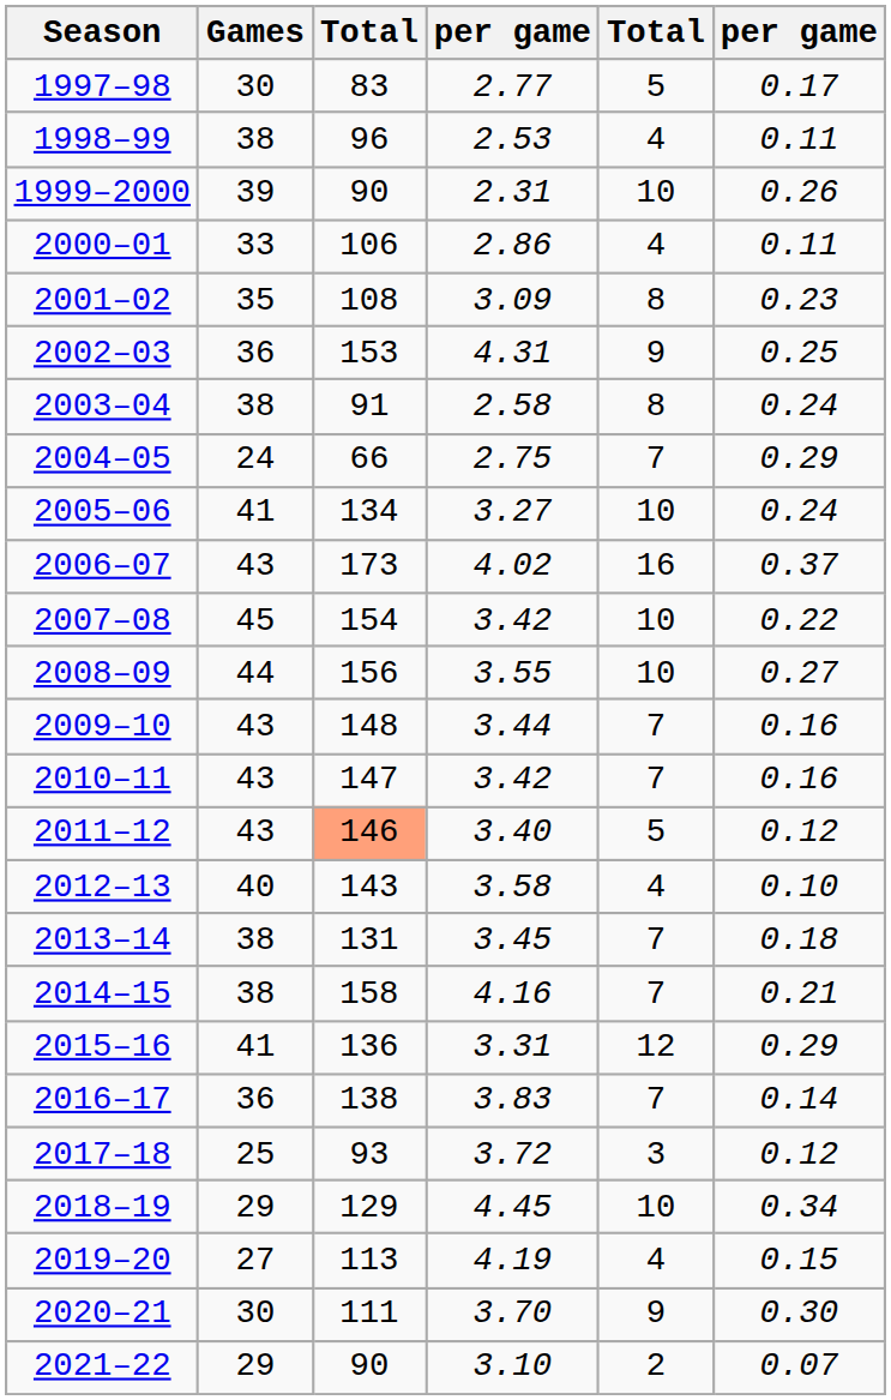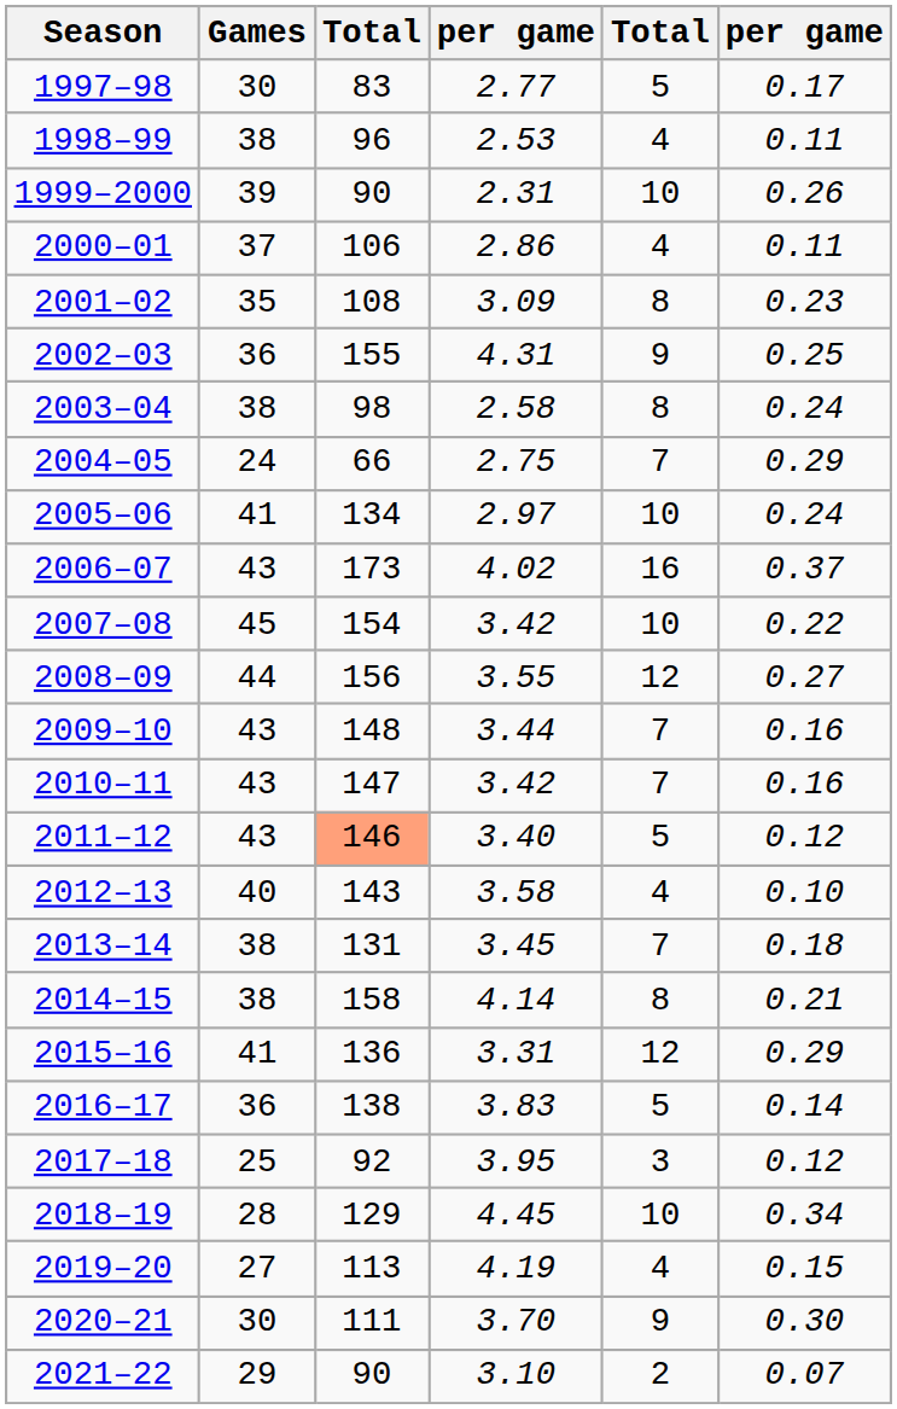2000–01 | Games: 33 -> 37
2002–03 | column 3: 153 -> 155
2003–04 | column 3: 91 -> 98
2005–06 | column 4: 3.27 -> 2.97
2008–09 | column 5: 10 -> 12
2014–15 | column 4: 4.16 -> 4.14
2014–15 | column 5: 7 -> 8
2016–17 | column 5: 7 -> 5
2017–18 | column 3: 93 -> 92
2017–18 | column 4: 3.72 -> 3.95
2018–19 | Games: 29 -> 28
